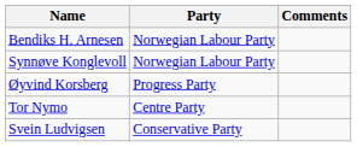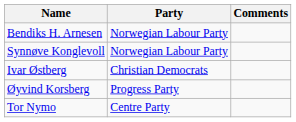+ row: Ivar Østberg | Christian Democrats
- row: Svein Ludvigsen | Conservative Party
